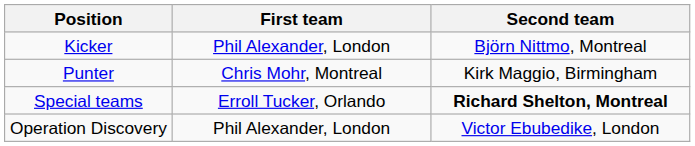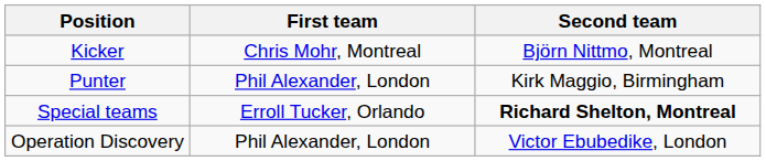Kicker | First team: Phil Alexander, London -> Chris Mohr, Montreal
Punter | First team: Chris Mohr, Montreal -> Phil Alexander, London
